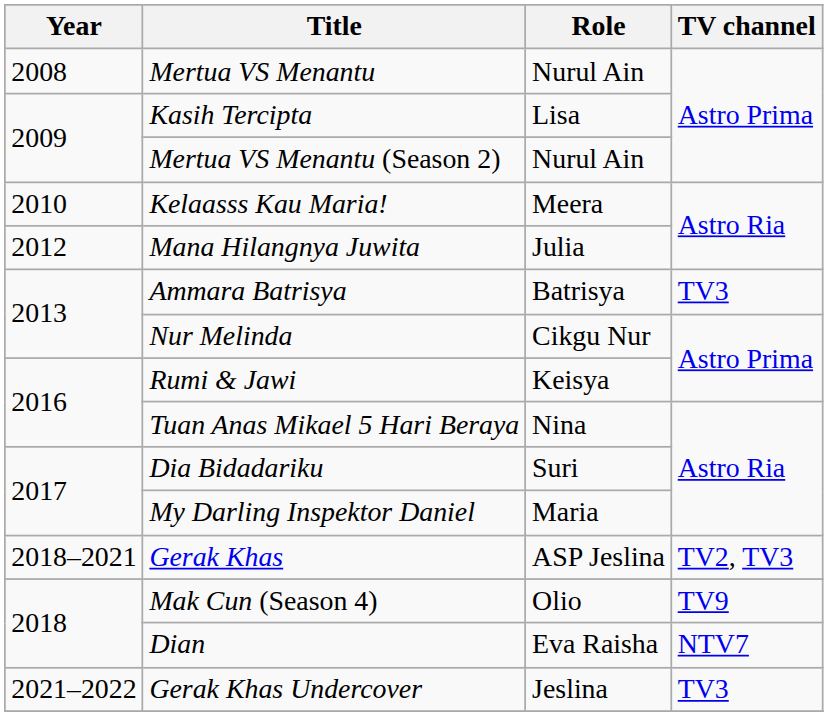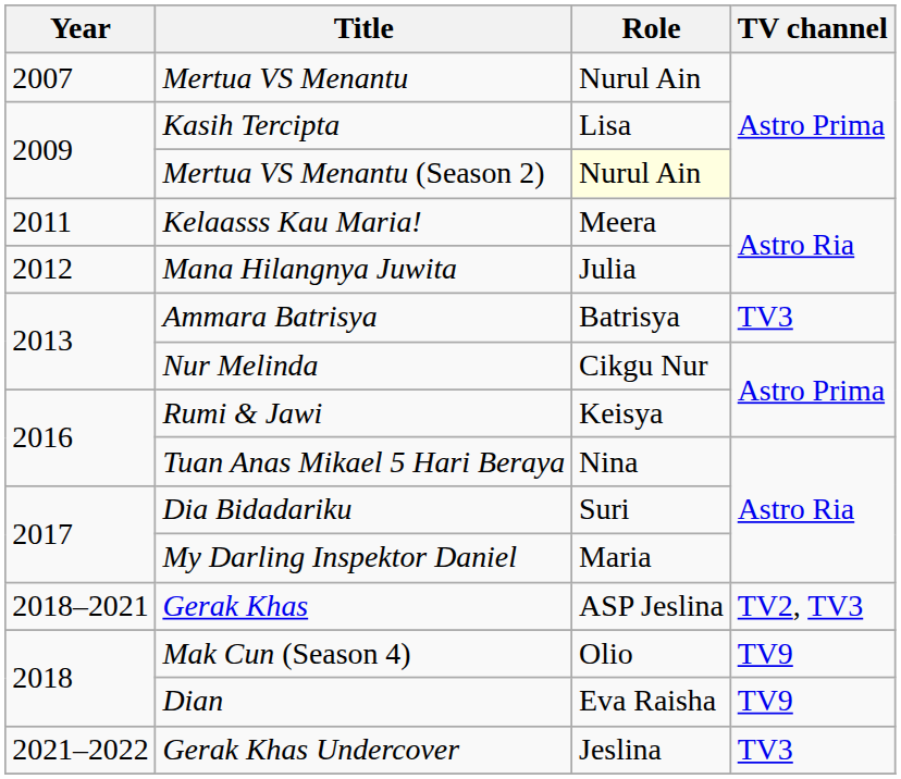Mertua VS Menantu | Year: 2008 -> 2007
Mertua VS Menantu (Season 2) | Role: no background -> lightyellow background
Kelaasss Kau Maria! | Year: 2010 -> 2011
Dian | TV channel: NTV7 -> TV9
